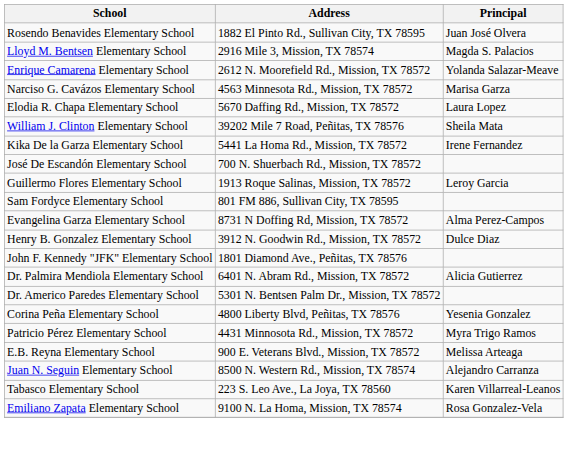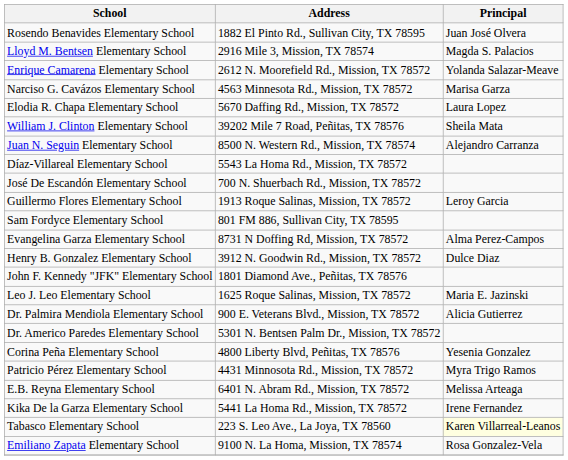rows swapped: Kika De la Garza Elementary School <-> Juan N. Seguin Elementary School
+ row: Díaz-Villareal Elementary School | 5543 La Homa Rd., Mission, TX 78572
+ row: Leo J. Leo Elementary School | 1625 Roque Salinas, Mission, TX 78572 | Maria E. Jazinski
Dr. Palmira Mendiola Elementary School | Address: 6401 N. Abram Rd., Mission, TX 78572 -> 900 E. Veterans Blvd., Mission, TX 78572
E.B. Reyna Elementary School | Address: 900 E. Veterans Blvd., Mission, TX 78572 -> 6401 N. Abram Rd., Mission, TX 78572
Tabasco Elementary School | Principal: no background -> lightyellow background
